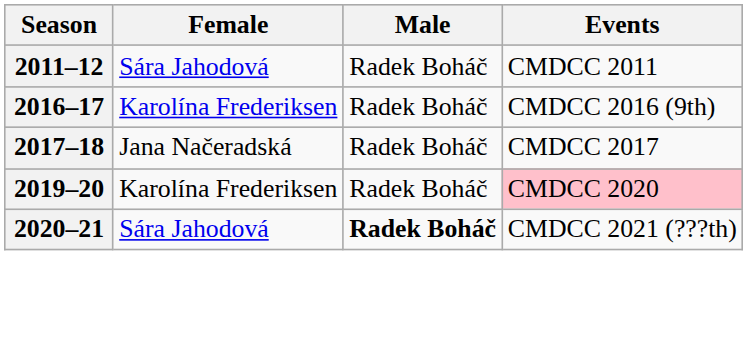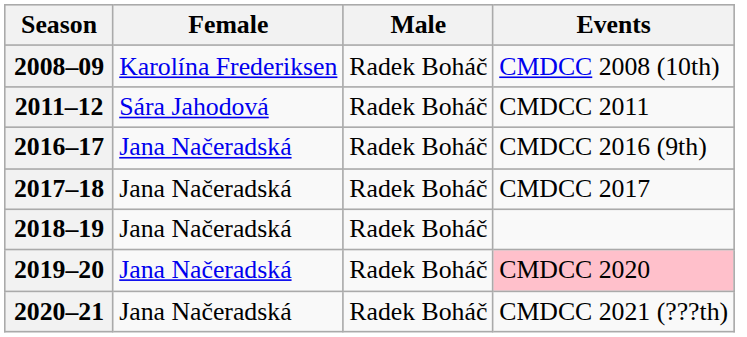+ row: 2008–09 | Karolína Frederiksen | Radek Boháč | CMDCC 2008 (10th)
2016–17 | Female: Karolína Frederiksen -> Jana Načeradská
+ row: 2018–19 | Jana Načeradská | Radek Boháč
2019–20 | Female: Karolína Frederiksen -> Jana Načeradská
2020–21 | Female: Sára Jahodová -> Jana Načeradská
2020–21 | Male: bold -> normal
